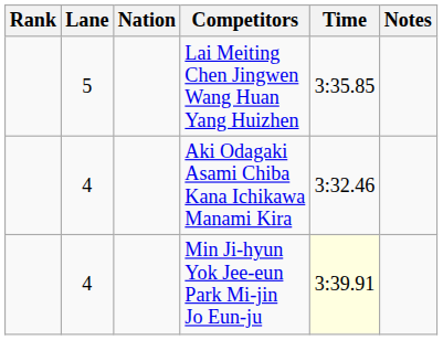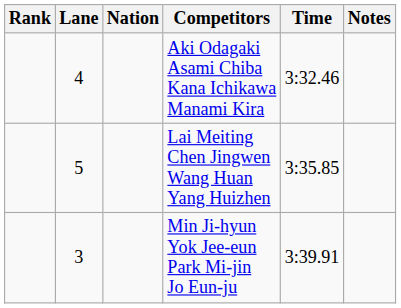rows swapped: Aki Odagaki Asami Chiba Kana Ichikawa Manami Kira <-> Lai Meiting Chen Jingwen Wang Huan Yang Huizhen
Min Ji-hyun Yok Jee-eun Park Mi-jin Jo Eun-ju | Lane: 4 -> 3
Min Ji-hyun Yok Jee-eun Park Mi-jin Jo Eun-ju | Time: lightyellow background -> no background
